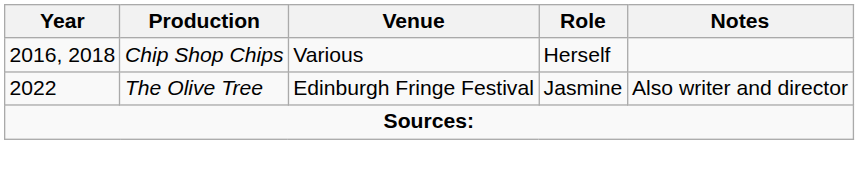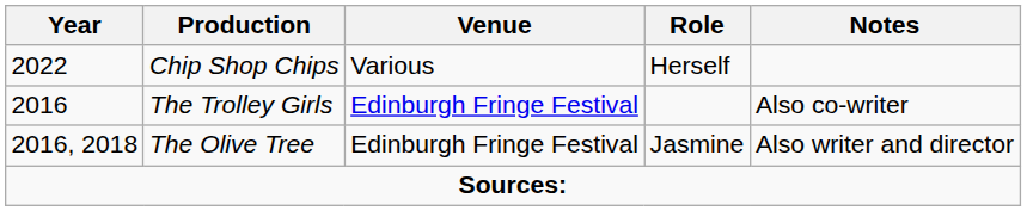Chip Shop Chips | Year: 2016, 2018 -> 2022
+ row: 2016 | The Trolley Girls | Edinburgh Fringe Festival | Also co-writer
The Olive Tree | Year: 2022 -> 2016, 2018
